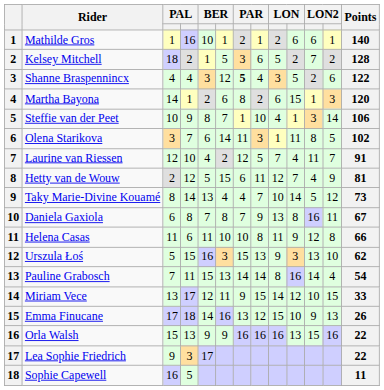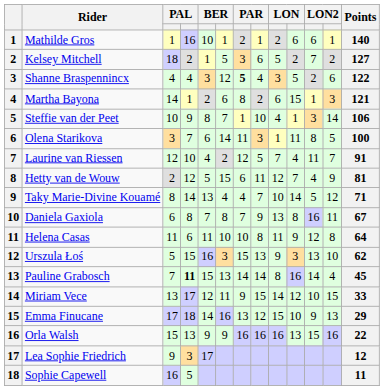Kelsey Mitchell | Points: 128 -> 127
Martha Bayona | Points: 120 -> 121
Olena Starikova | Points: 102 -> 100
Taky Marie-Divine Kouamé | Points: 73 -> 71
Helena Casas | Points: 66 -> 64
Pauline Grabosch | column 4: normal -> bold
Pauline Grabosch | Points: 54 -> 45
Emma Finucane | Points: 26 -> 29
Lea Sophie Friedrich | Points: 22 -> 12
